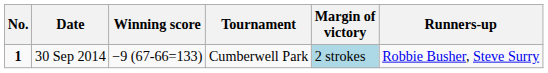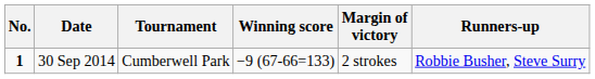columns swapped: Tournament <-> Winning score
30 Sep 2014 | Margin of victory: lightblue background -> no background
